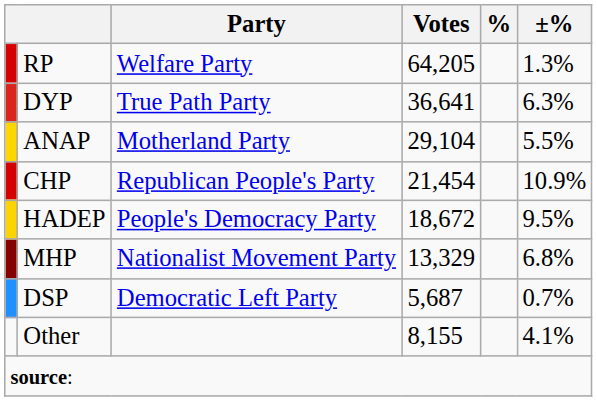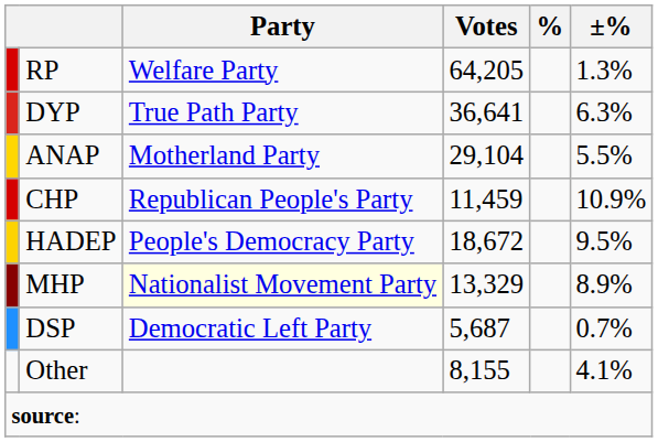CHP | Votes: 21,454 -> 11,459
MHP | Party: no background -> lightyellow background
MHP | ±%: 6.8% -> 8.9%
